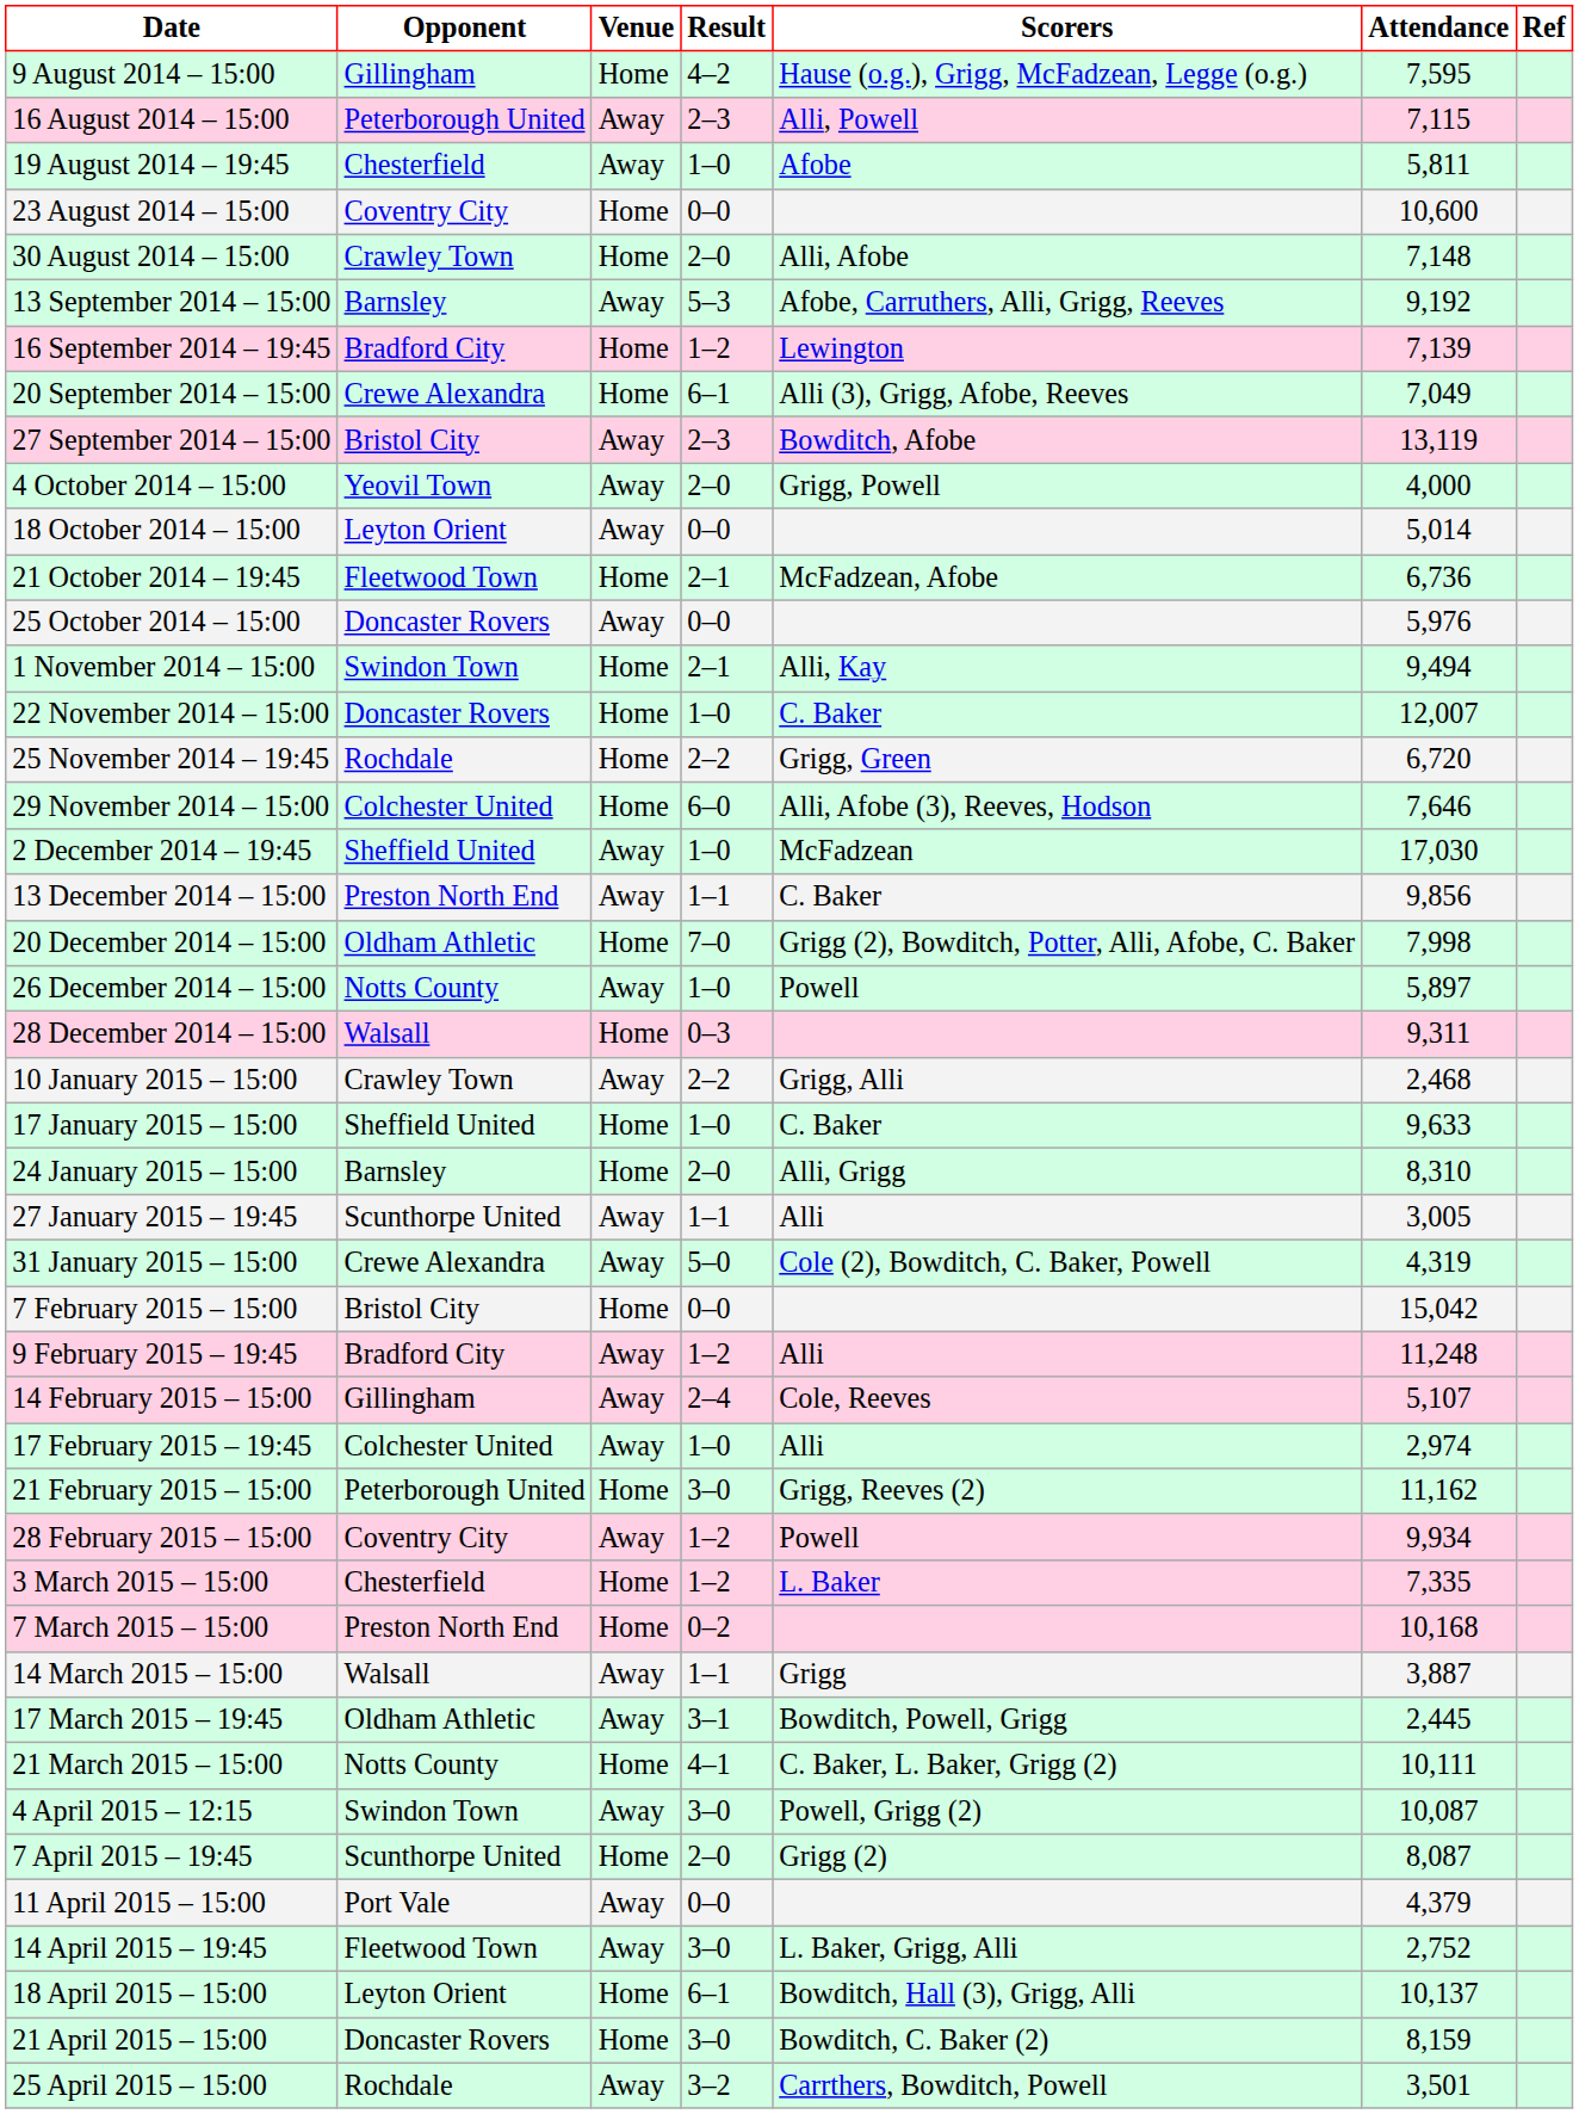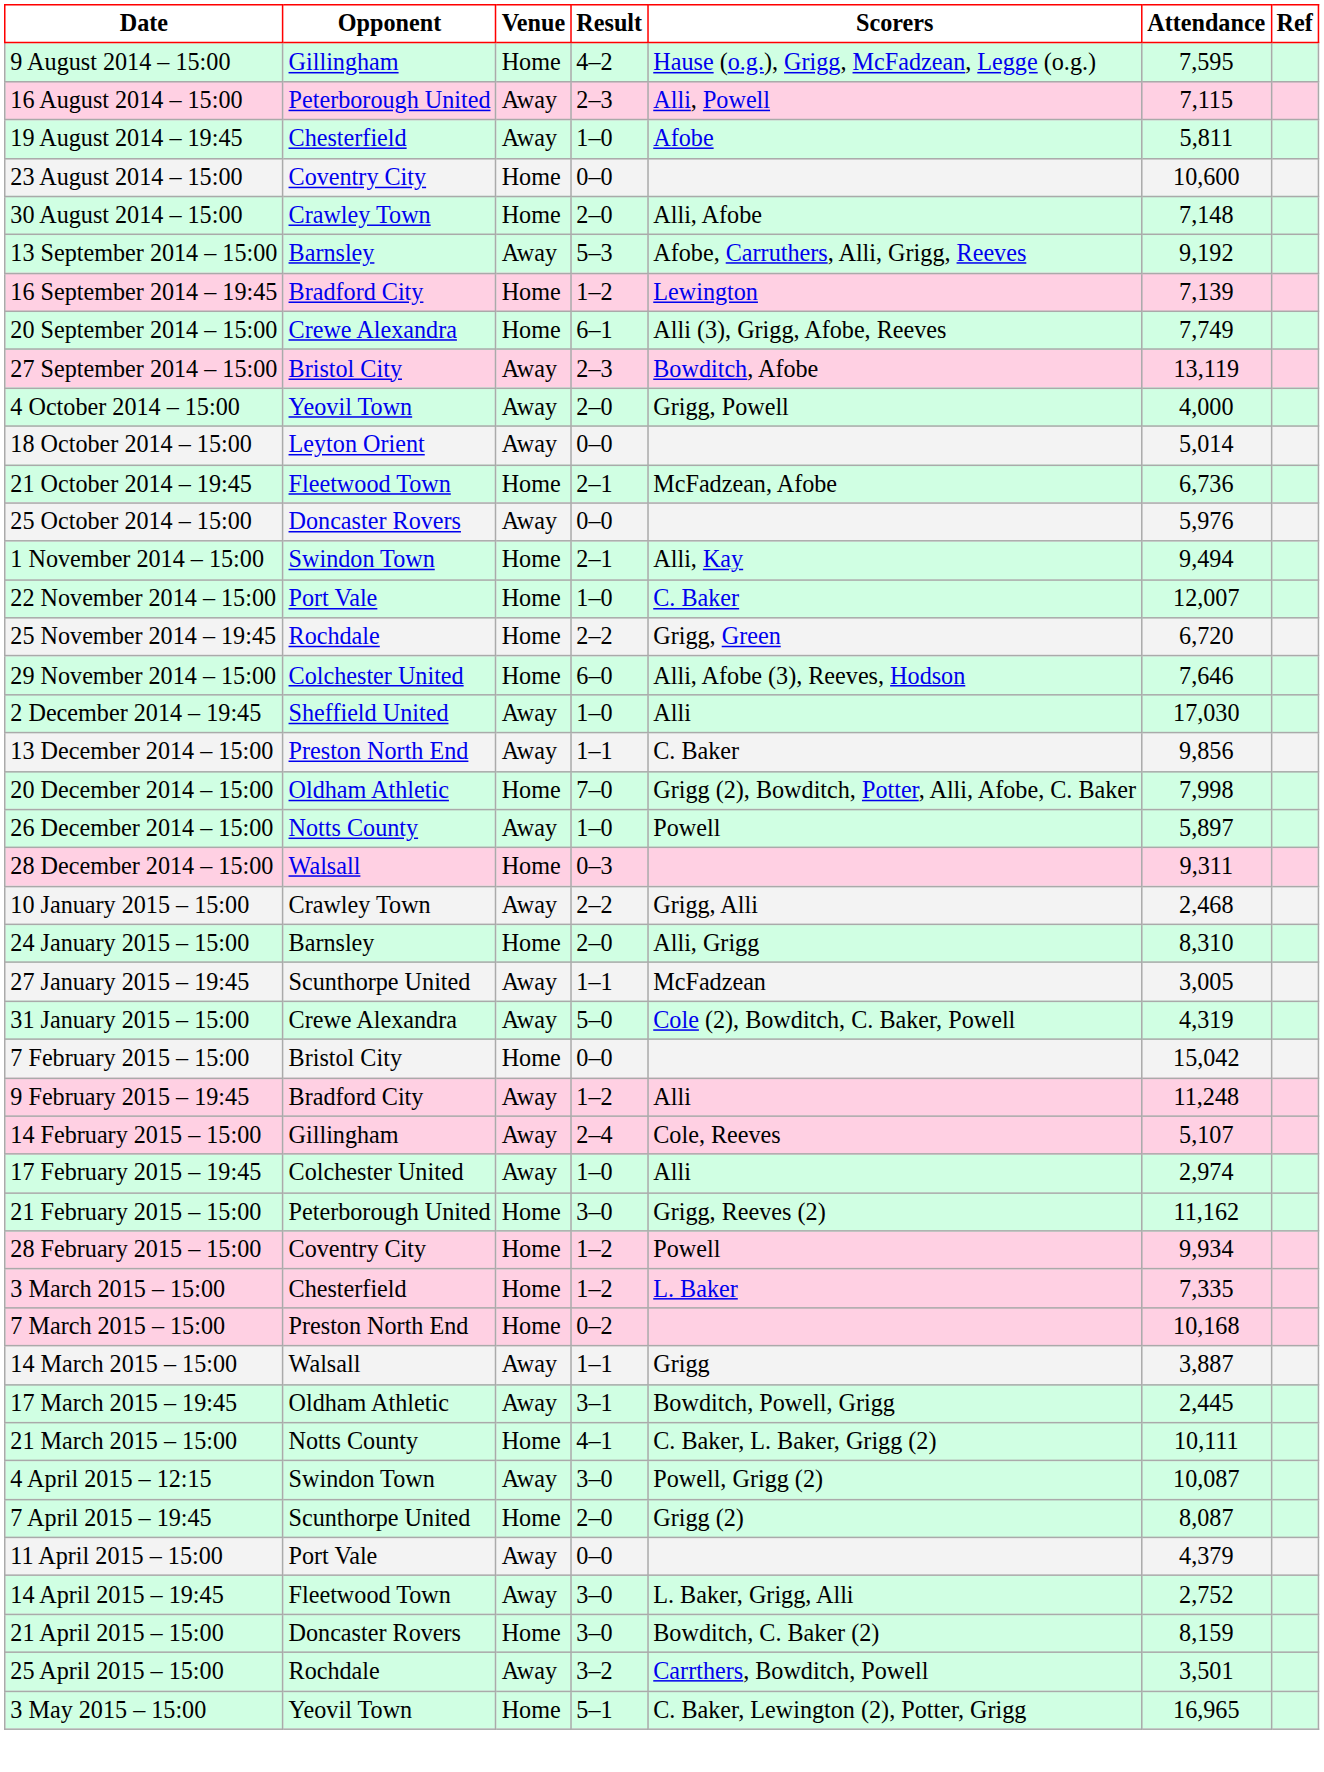20 September 2014 – 15:00 | Attendance: 7,049 -> 7,749
22 November 2014 – 15:00 | Opponent: Doncaster Rovers -> Port Vale
2 December 2014 – 19:45 | Scorers: McFadzean -> Alli
- row: 17 January 2015 – 15:00 | Sheffield United | Home | 1–0 | C. Baker | 9,633
27 January 2015 – 19:45 | Scorers: Alli -> McFadzean
28 February 2015 – 15:00 | Venue: Away -> Home
- row: 18 April 2015 – 15:00 | Leyton Orient | Home | 6–1 | Bowditch, Hall (3), Grigg, Alli | 10,137
+ row: 3 May 2015 – 15:00 | Yeovil Town | Home | 5–1 | C. Baker, Lewington (2), Potter, Grigg | 16,965
